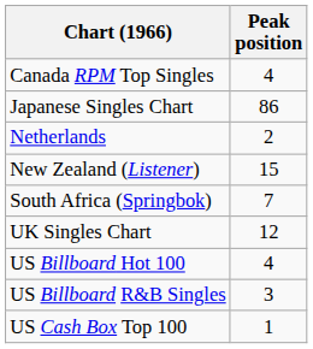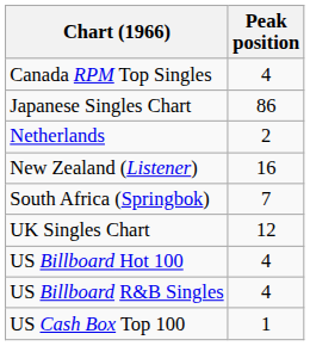New Zealand (Listener) | Peak position: 15 -> 16
US Billboard R&B Singles | Peak position: 3 -> 4
